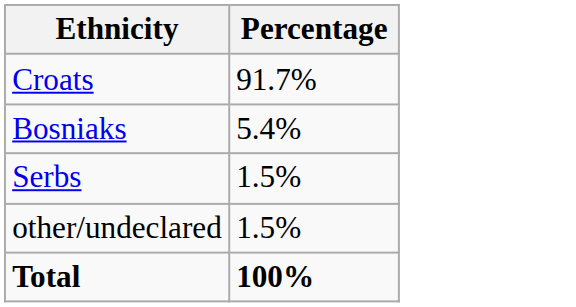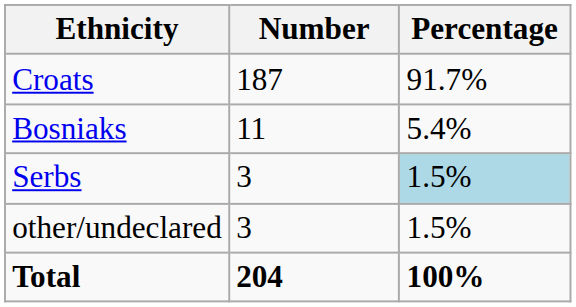+ column: Number | 187 | 11 | 3 | 3 | 204
Serbs | Percentage: no background -> lightblue background
